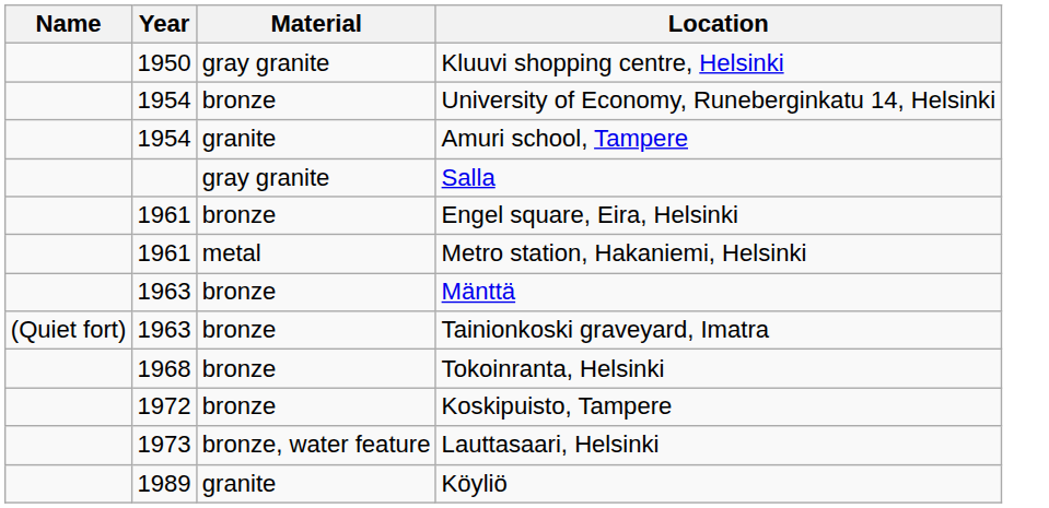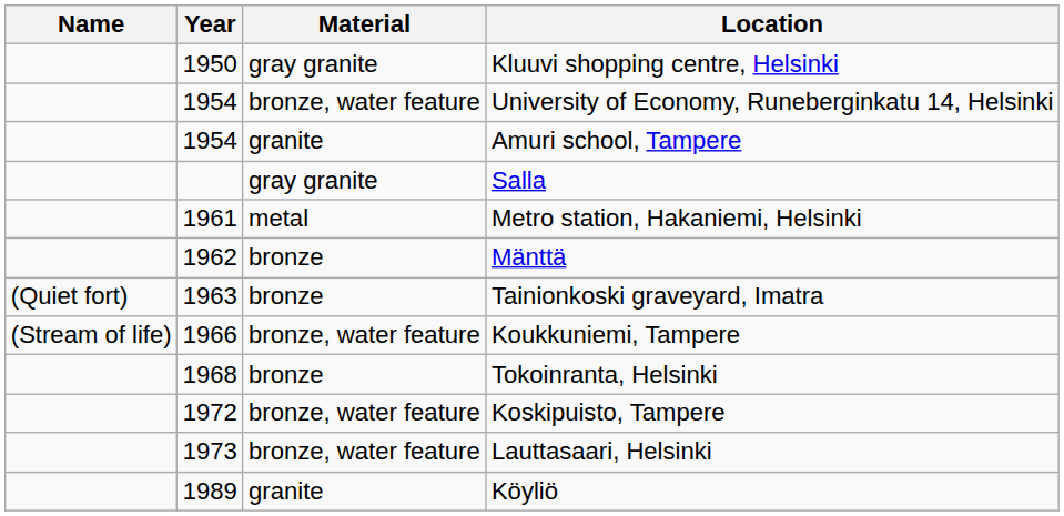University of Economy, Runeberginkatu 14, Helsinki | Material: bronze -> bronze, water feature
- row: 1961 | bronze | Engel square, Eira, Helsinki
Mänttä | Year: 1963 -> 1962
+ row: (Stream of life) | 1966 | bronze, water feature | Koukkuniemi, Tampere
Koskipuisto, Tampere | Material: bronze -> bronze, water feature
